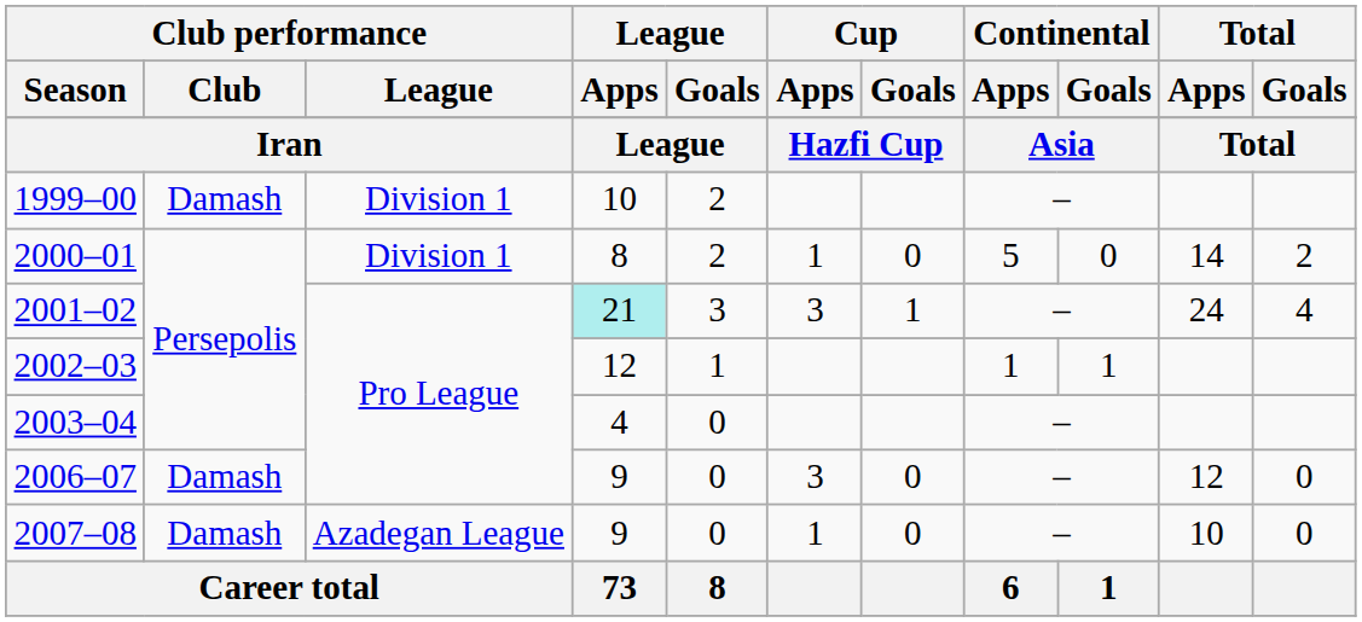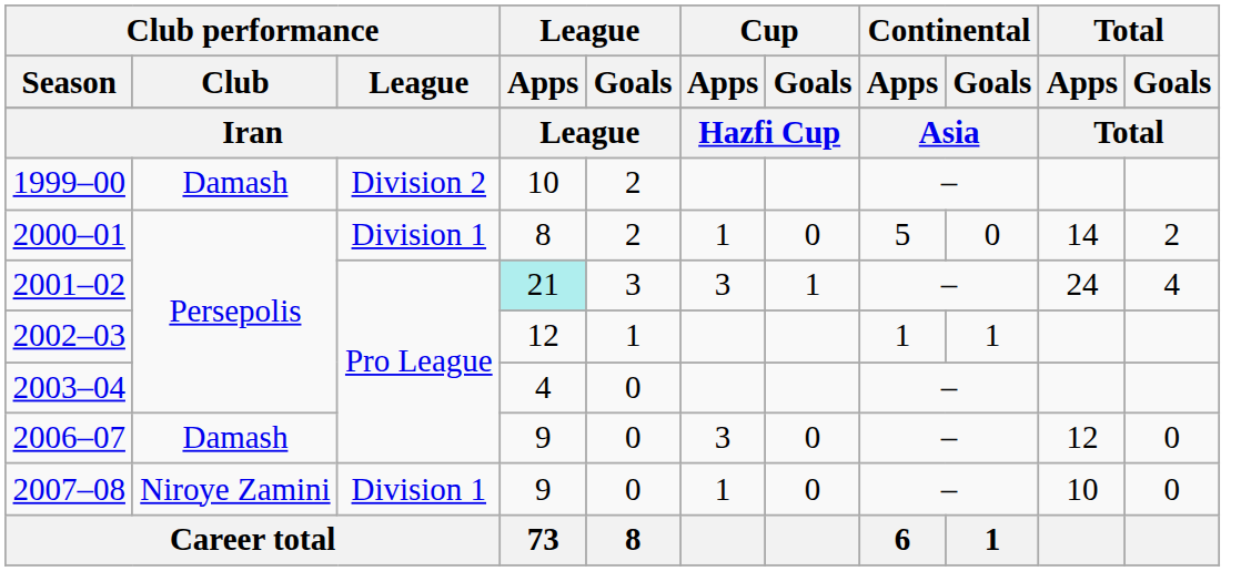1999–00 | Club performance / League: Division 1 -> Division 2
2007–08 | Club performance / Club: Damash -> Niroye Zamini
2007–08 | Club performance / League: Azadegan League -> Division 1
